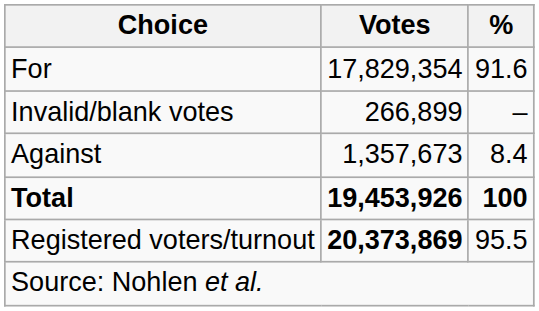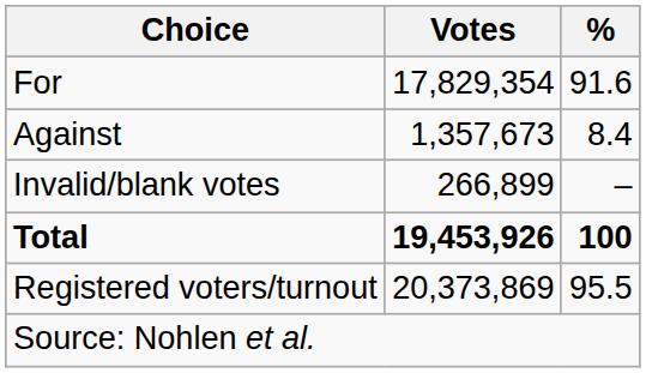rows swapped: Against <-> Invalid/blank votes
Registered voters/turnout | Votes: bold -> normal
